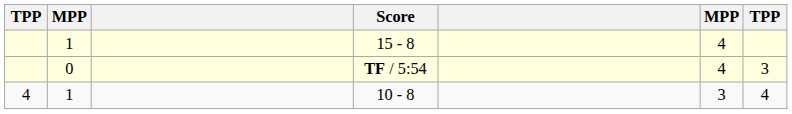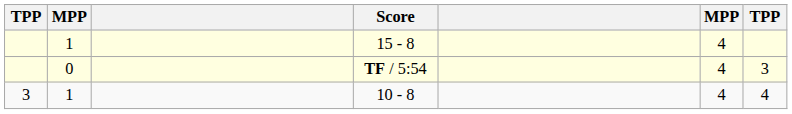10 - 8 | column 1: 4 -> 3
10 - 8 | column 6: 3 -> 4
